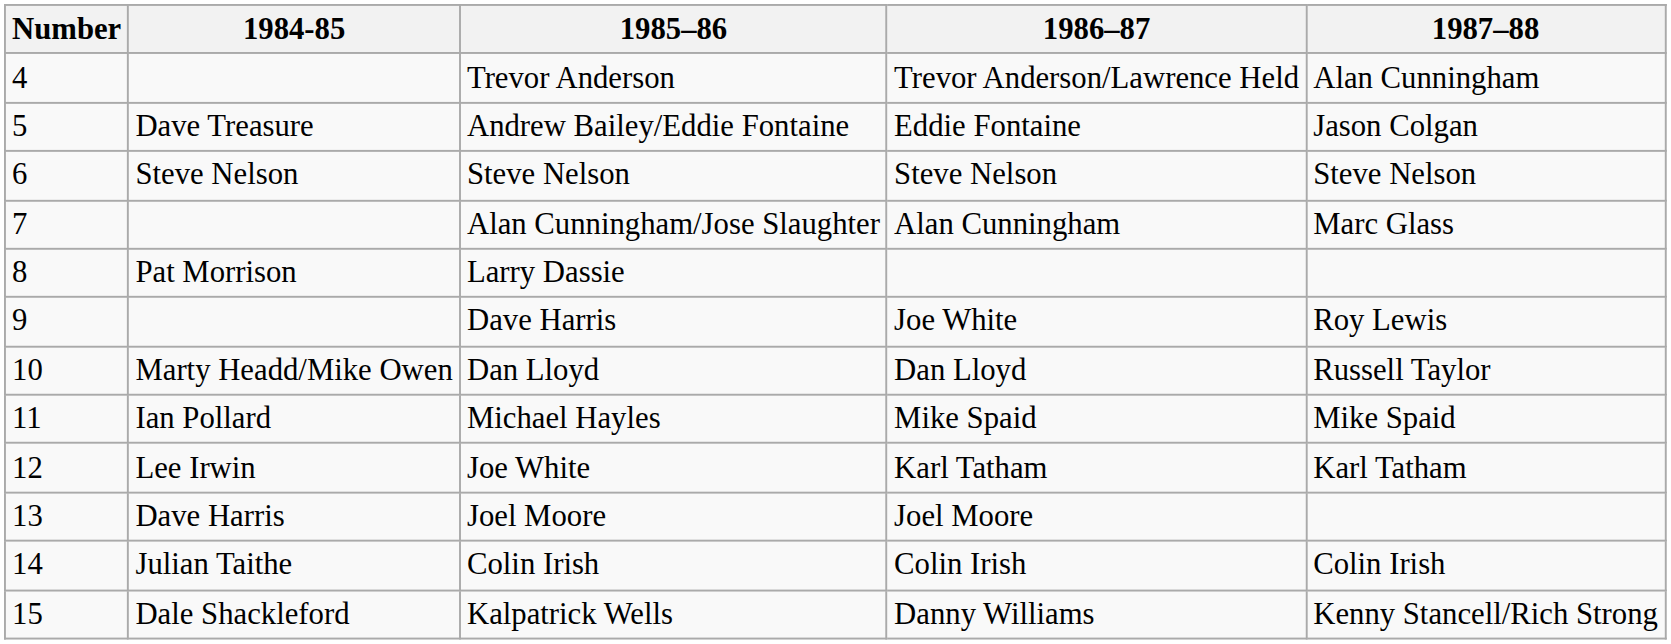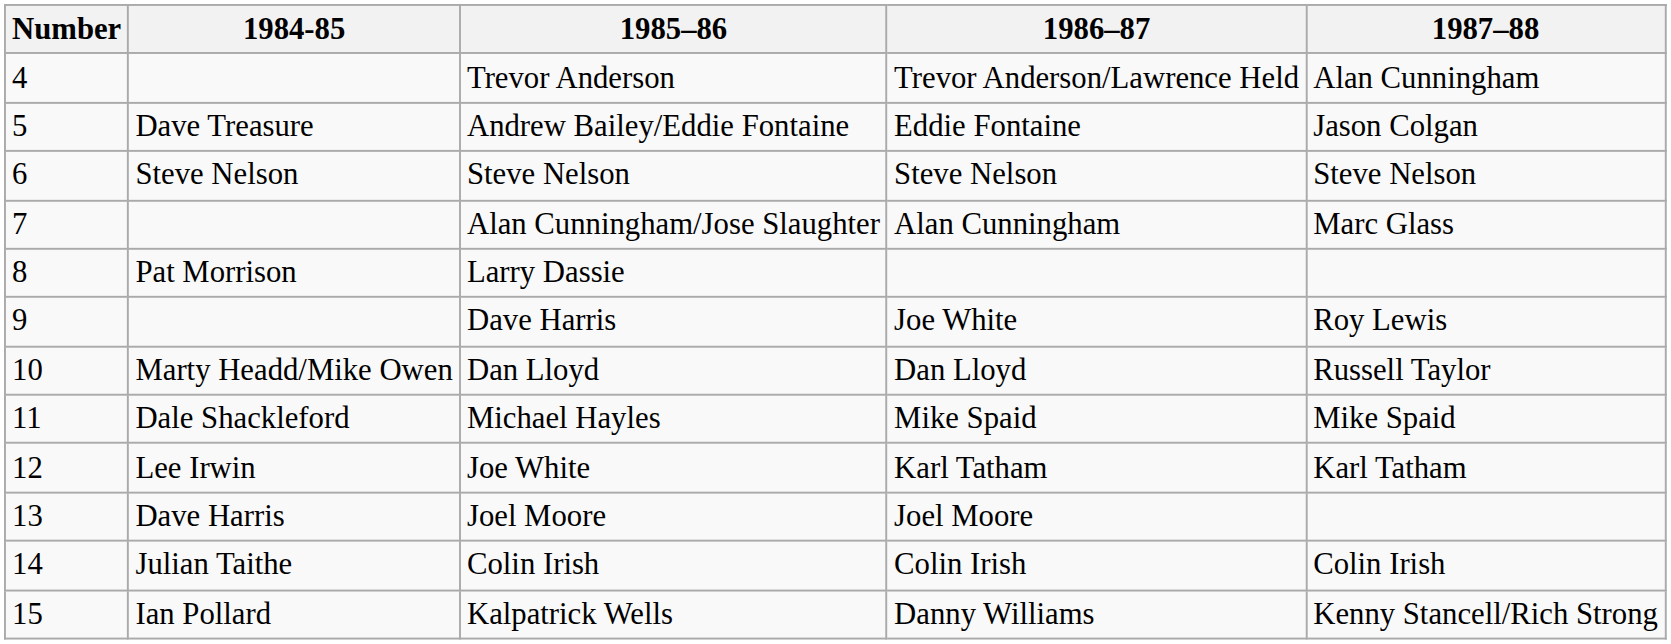Michael Hayles | 1984-85: Ian Pollard -> Dale Shackleford
Kalpatrick Wells | 1984-85: Dale Shackleford -> Ian Pollard
